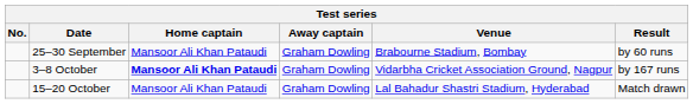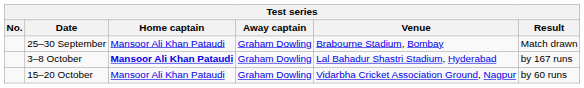25–30 September | Result: by 60 runs -> Match drawn
3–8 October | Venue: Vidarbha Cricket Association Ground, Nagpur -> Lal Bahadur Shastri Stadium, Hyderabad
15–20 October | Venue: Lal Bahadur Shastri Stadium, Hyderabad -> Vidarbha Cricket Association Ground, Nagpur
15–20 October | Result: Match drawn -> by 60 runs
